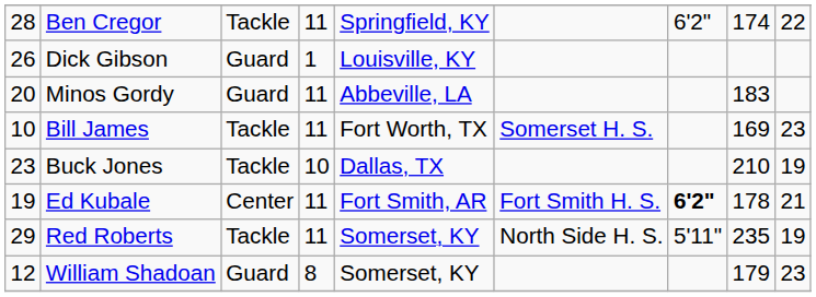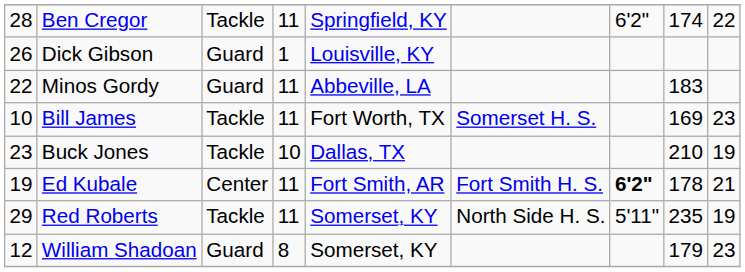Minos Gordy | column 1: 20 -> 22
